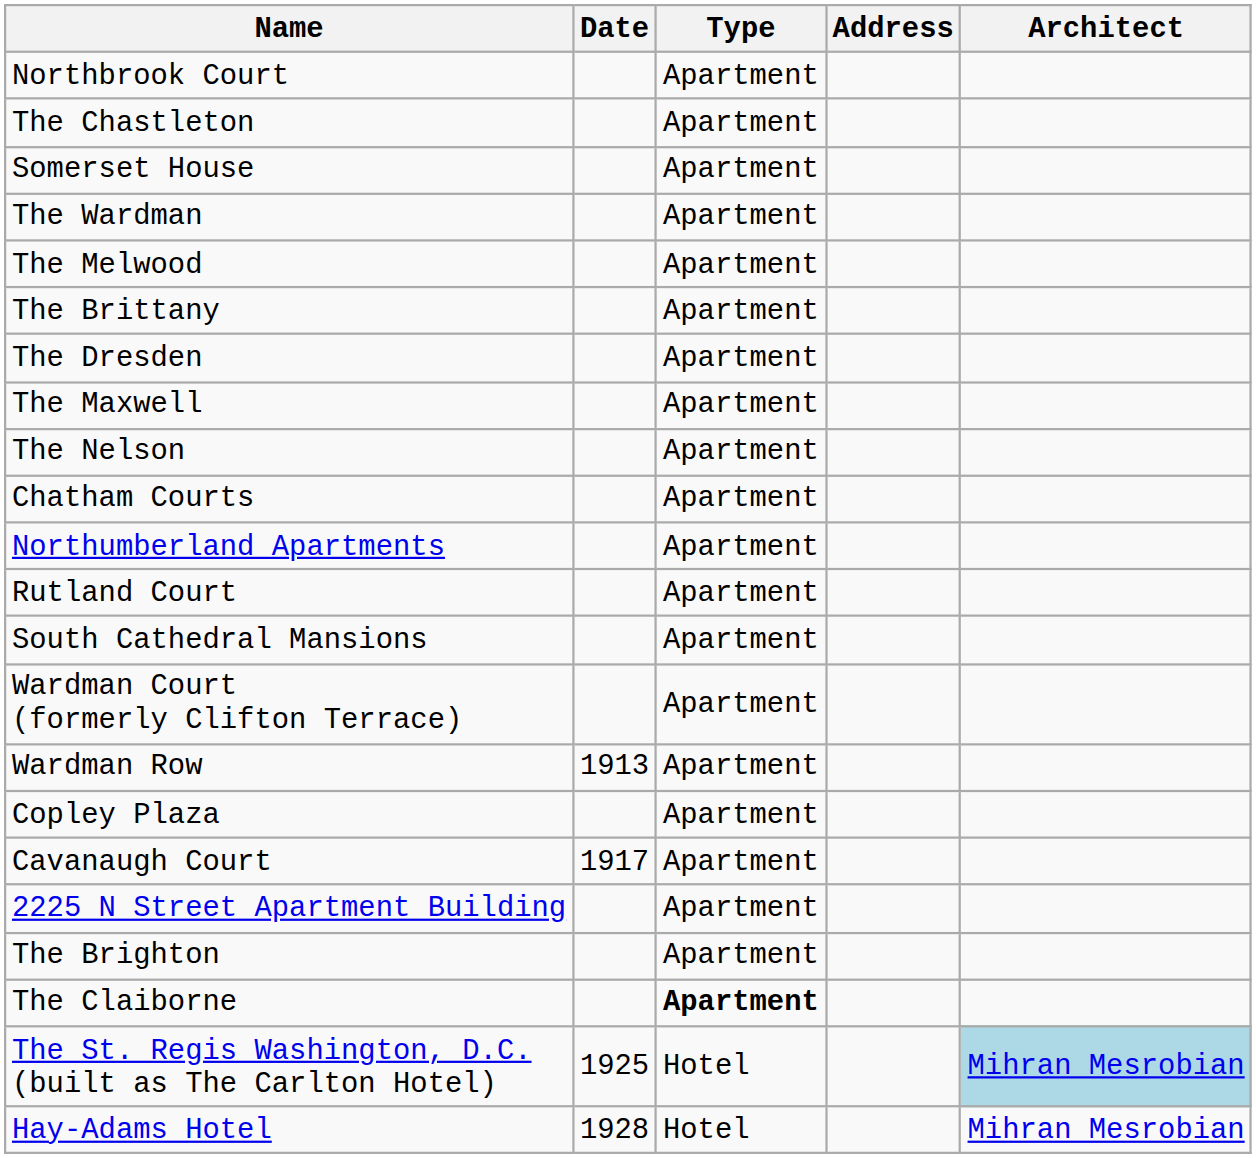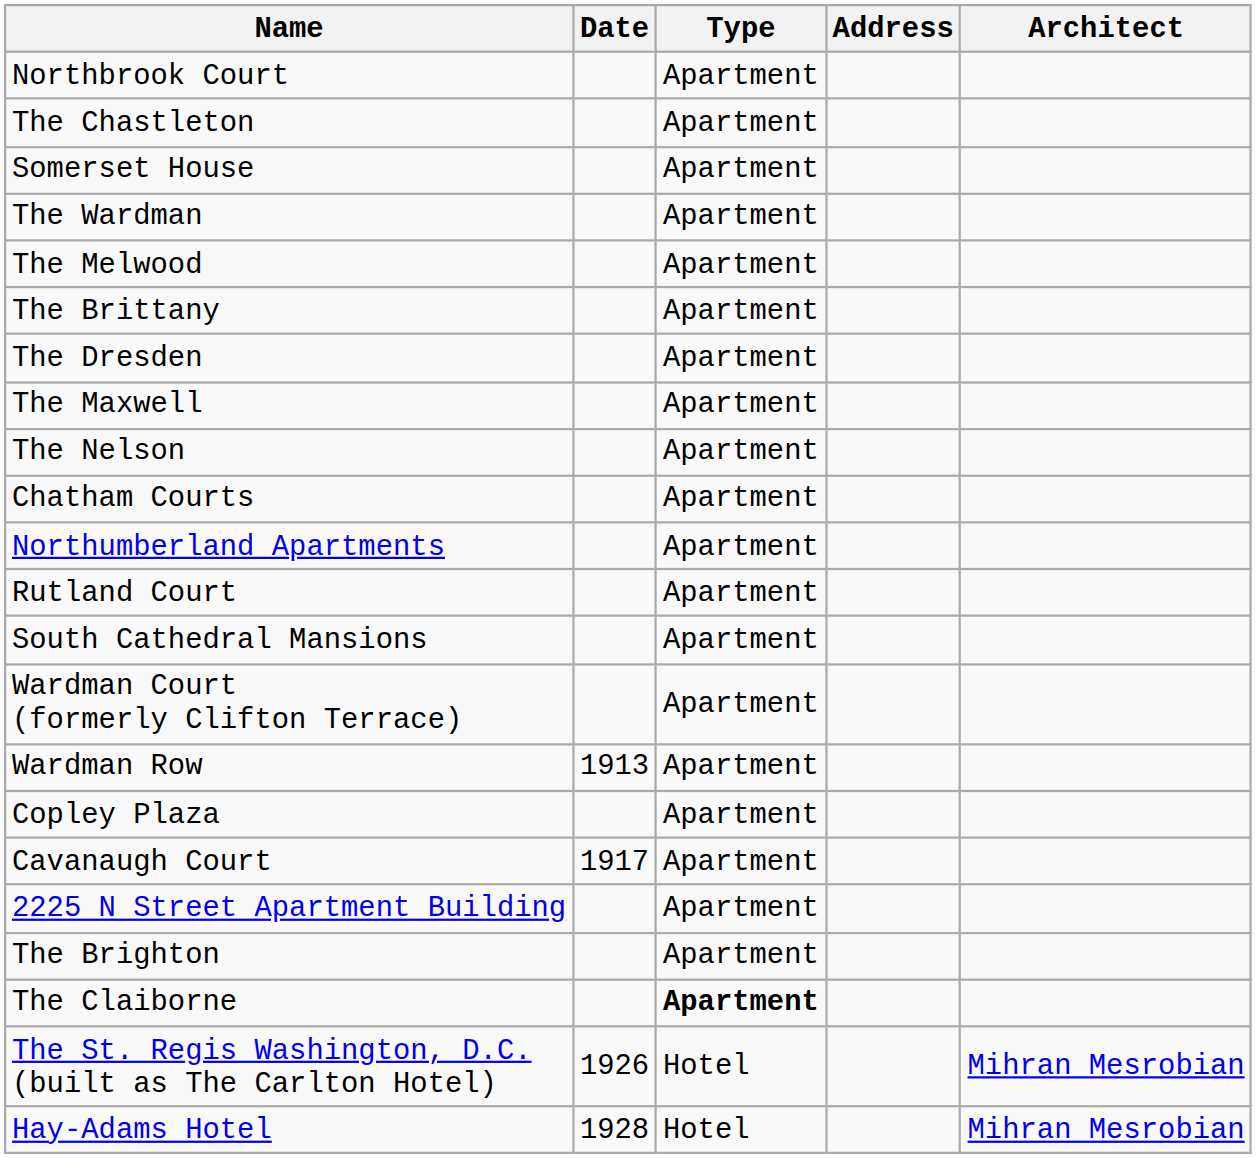The St. Regis Washington, D.C. (built as The Carlton Hotel) | Date: 1925 -> 1926
The St. Regis Washington, D.C. (built as The Carlton Hotel) | Architect: lightblue background -> no background
